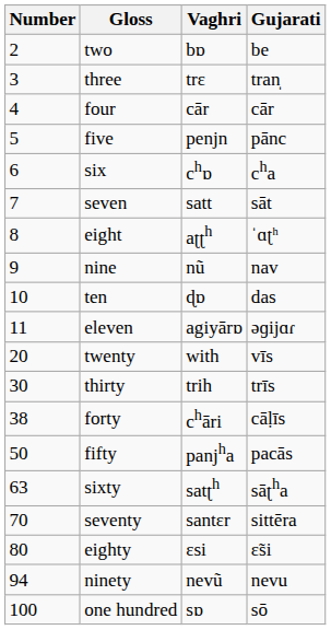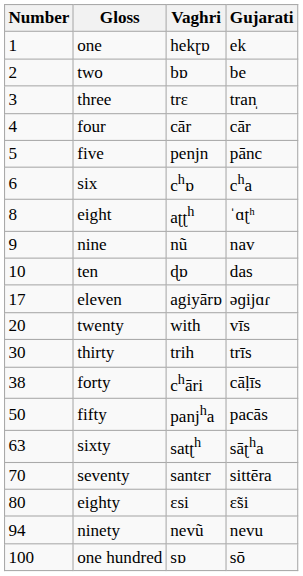+ row: 1 | one | hekɽɒ | ek
- row: 7 | seven | satt | sāt
eleven | Number: 11 -> 17
